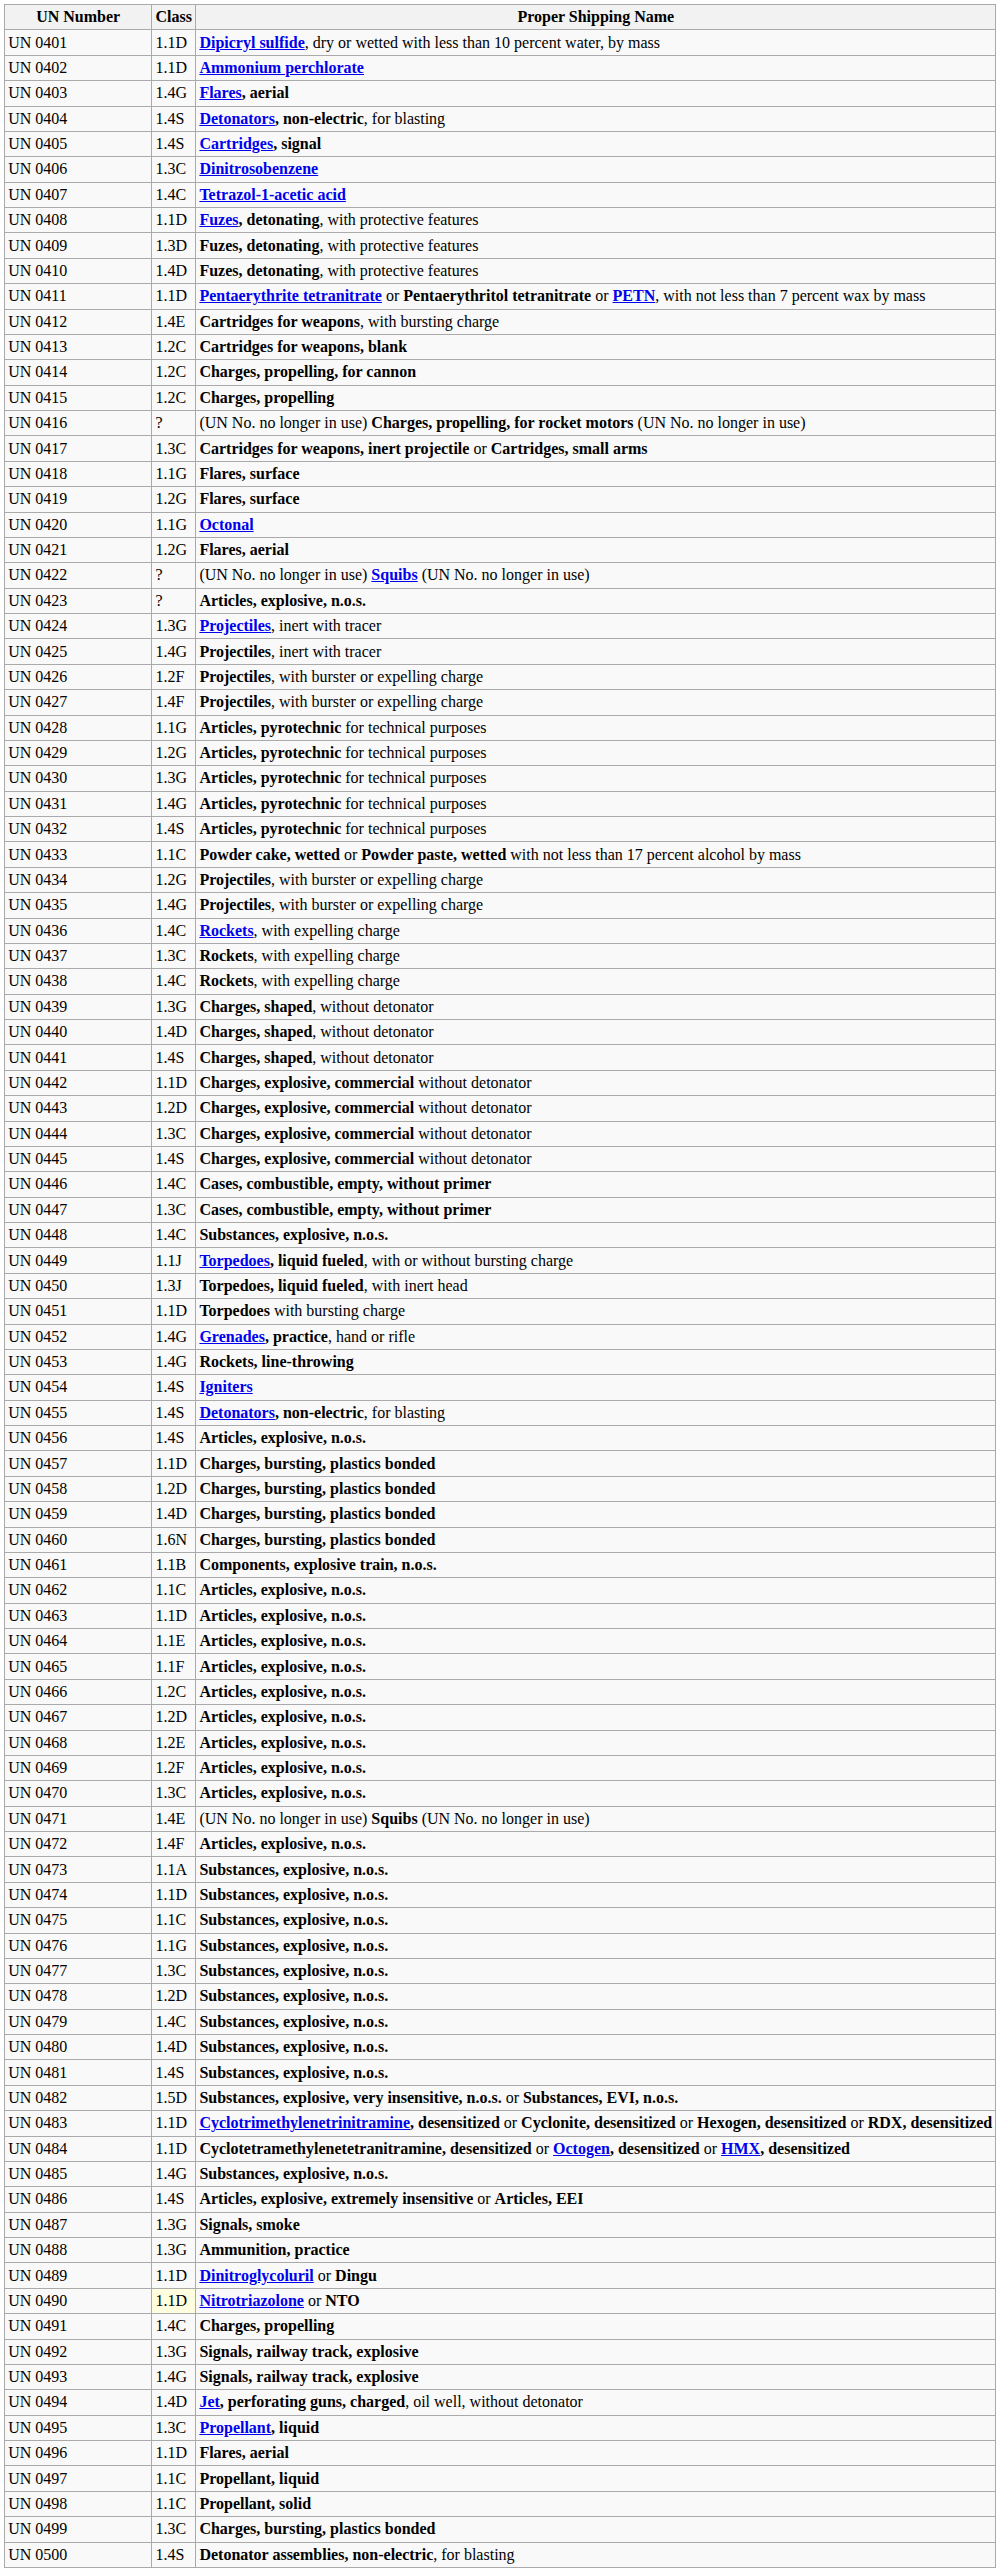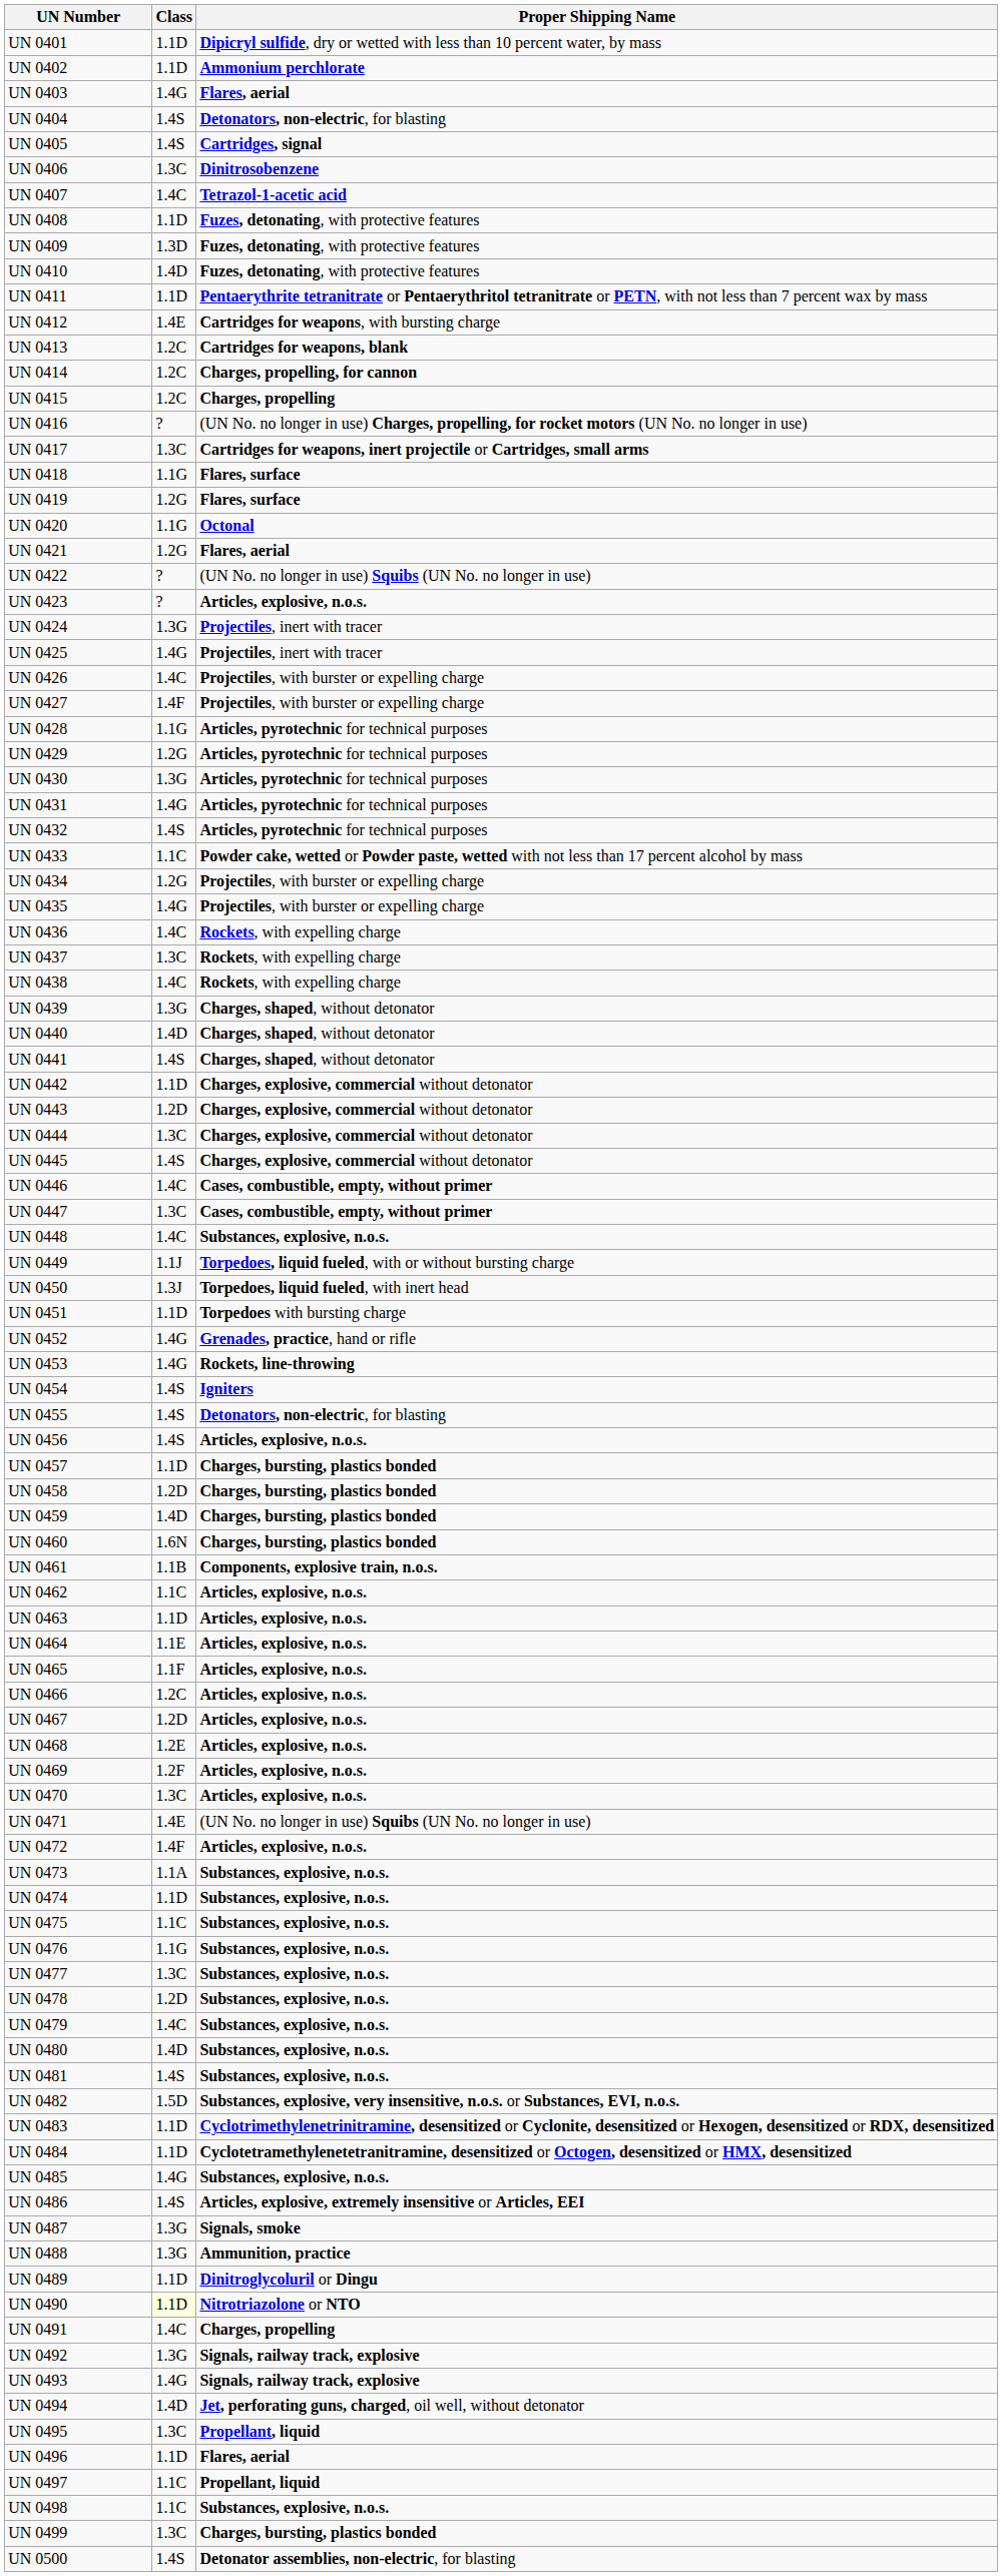UN 0426 | Class: 1.2F -> 1.4C
UN 0498 | Proper Shipping Name: Propellant, solid -> Substances, explosive, n.o.s.
